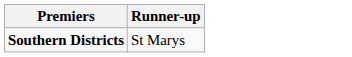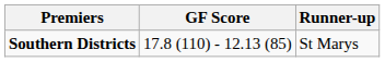+ column: GF Score | 17.8 (110) - 12.13 (85)
